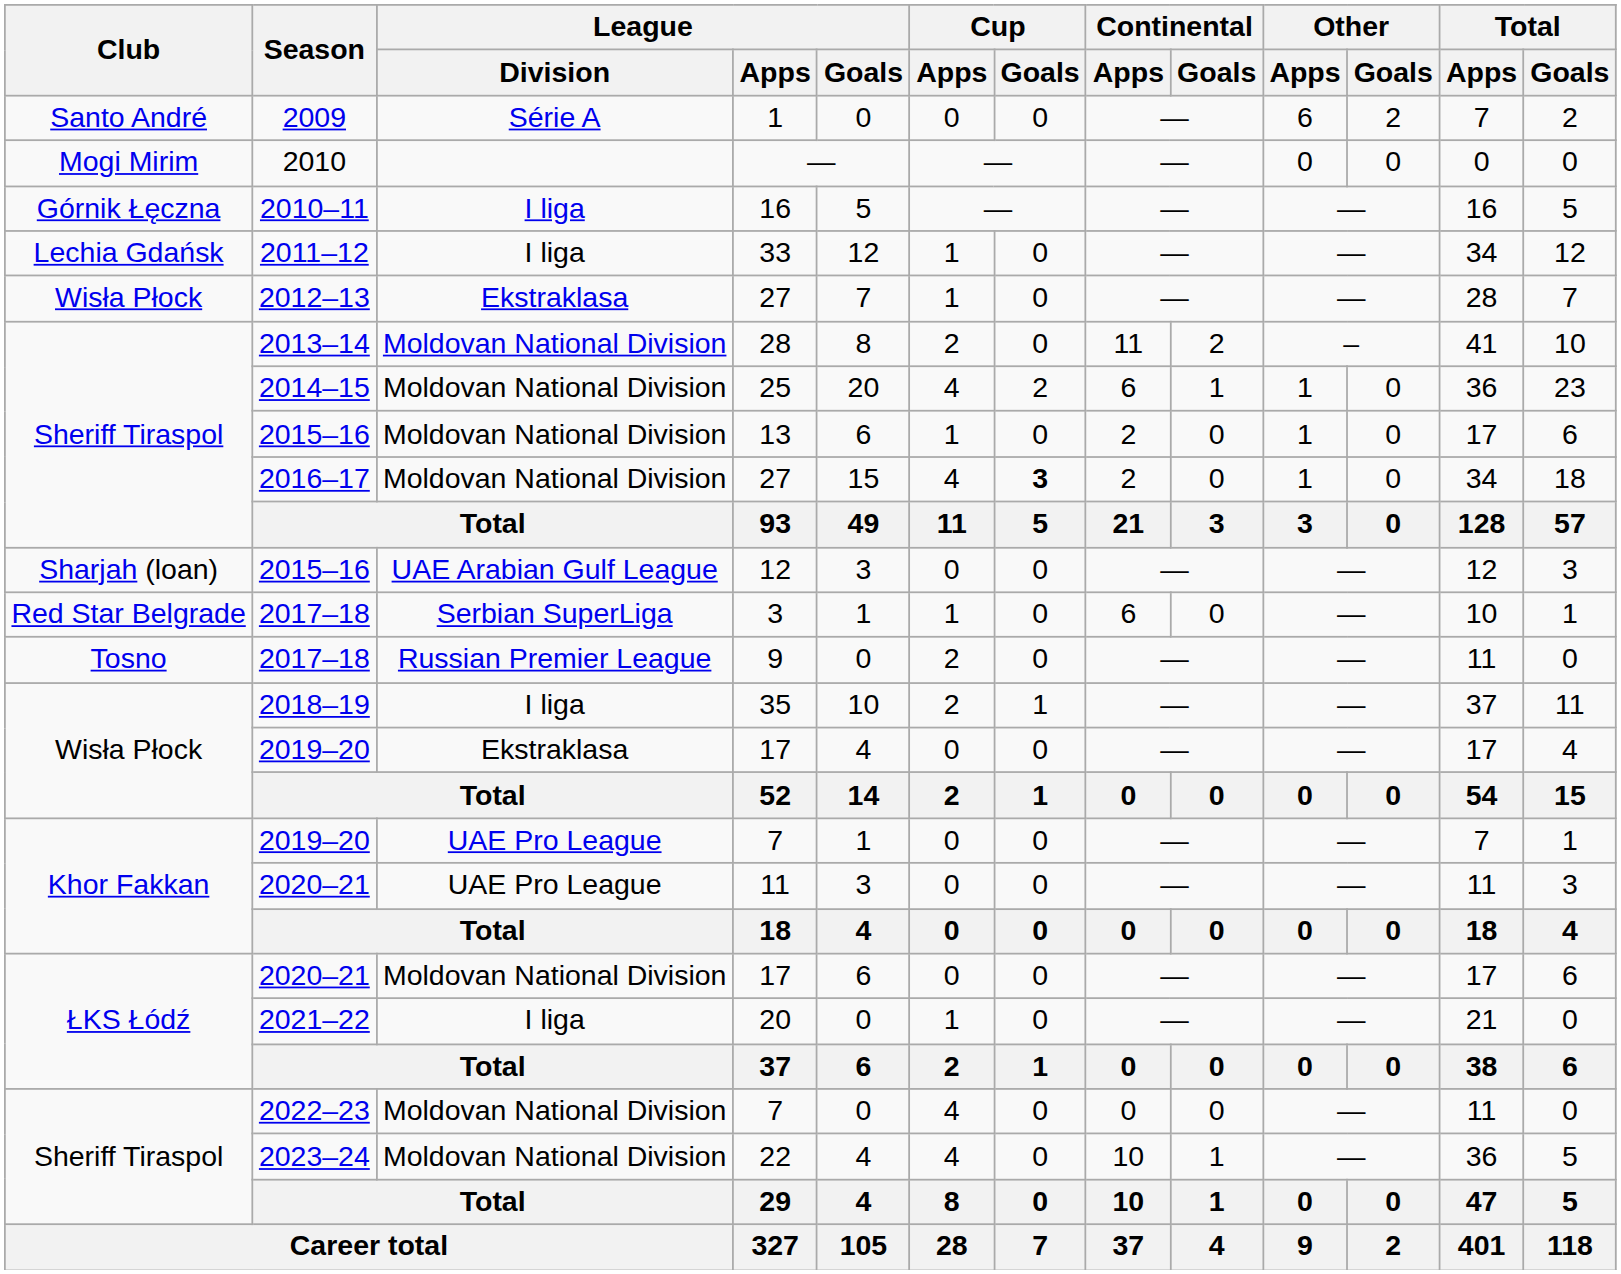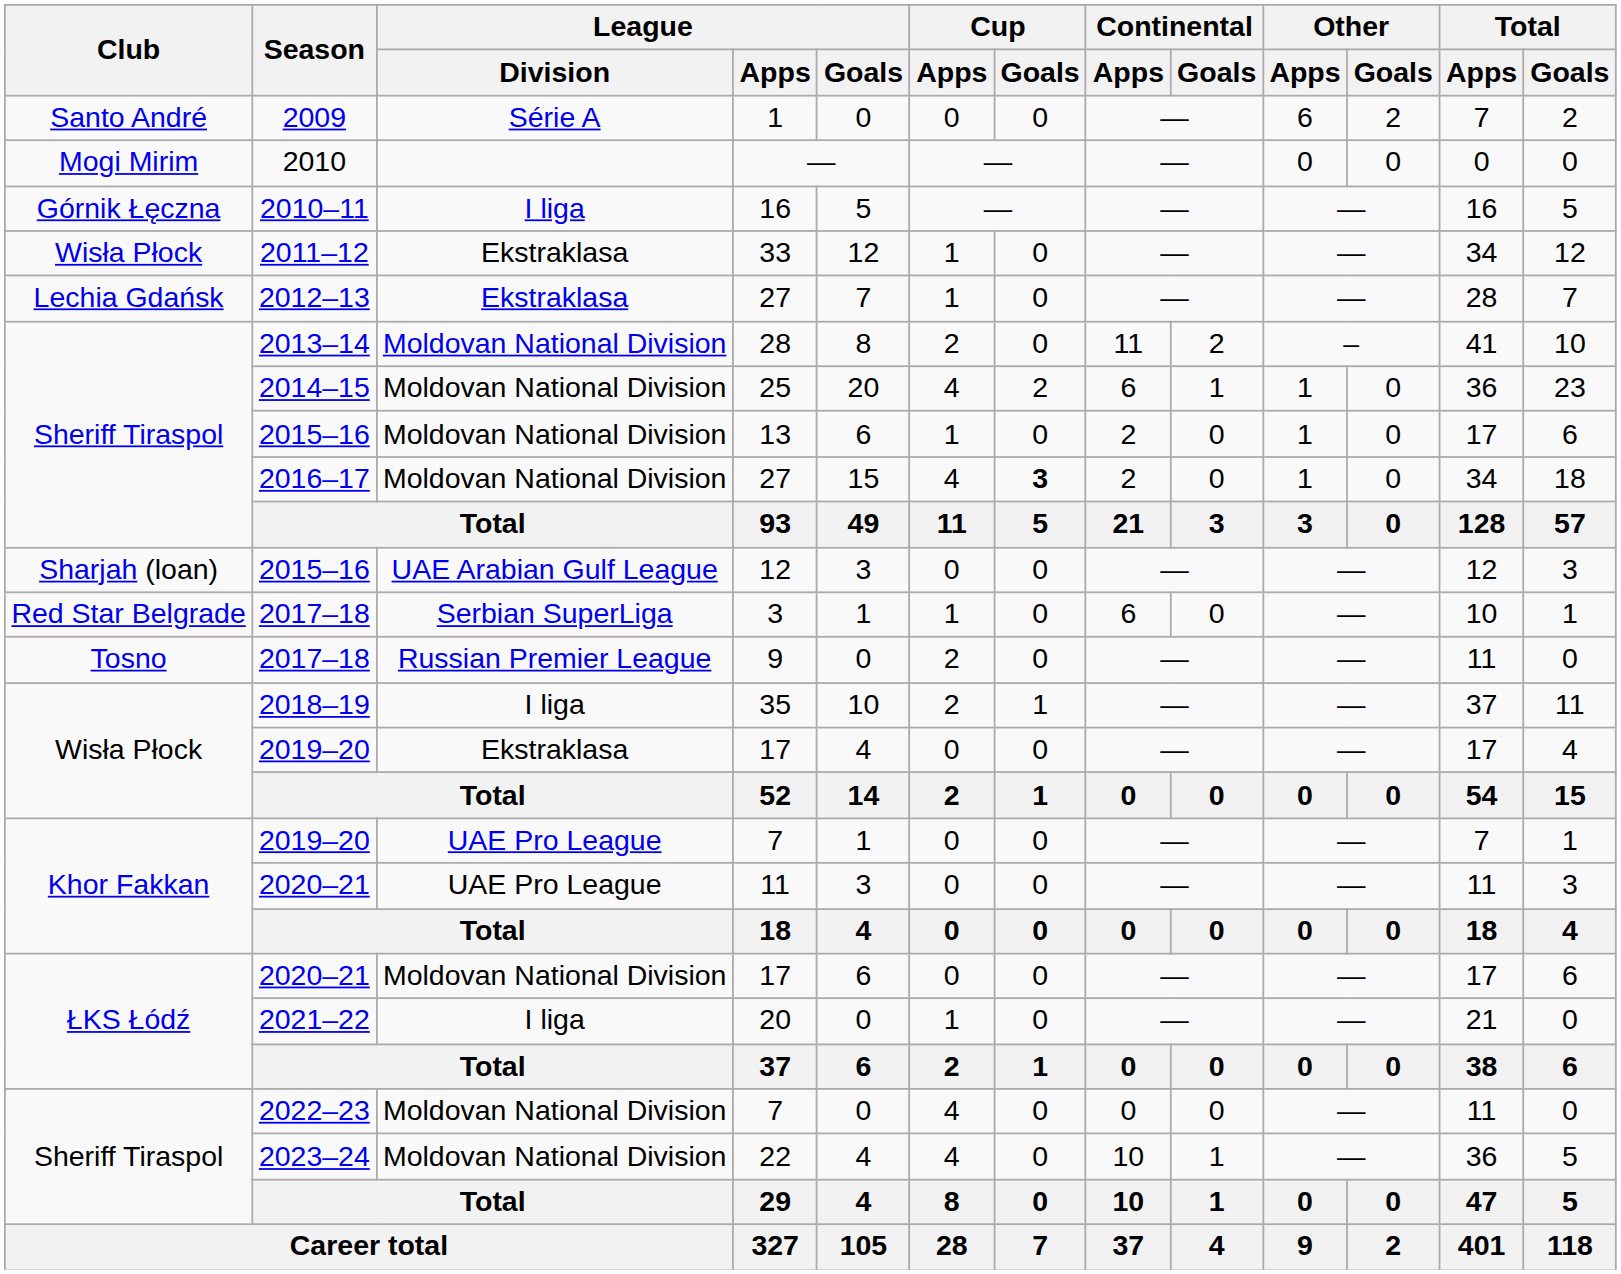33 | Club: Lechia Gdańsk -> Wisła Płock
33 | League / Division: I liga -> Ekstraklasa
2012–13 / 27 | Club: Wisła Płock -> Lechia Gdańsk
